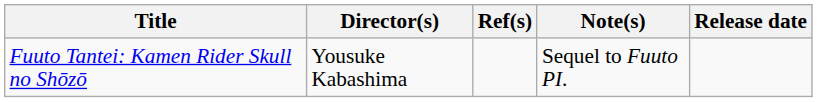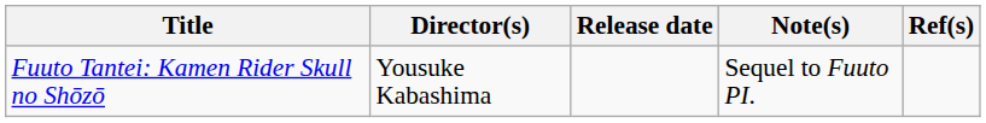columns swapped: Release date <-> Ref(s)
